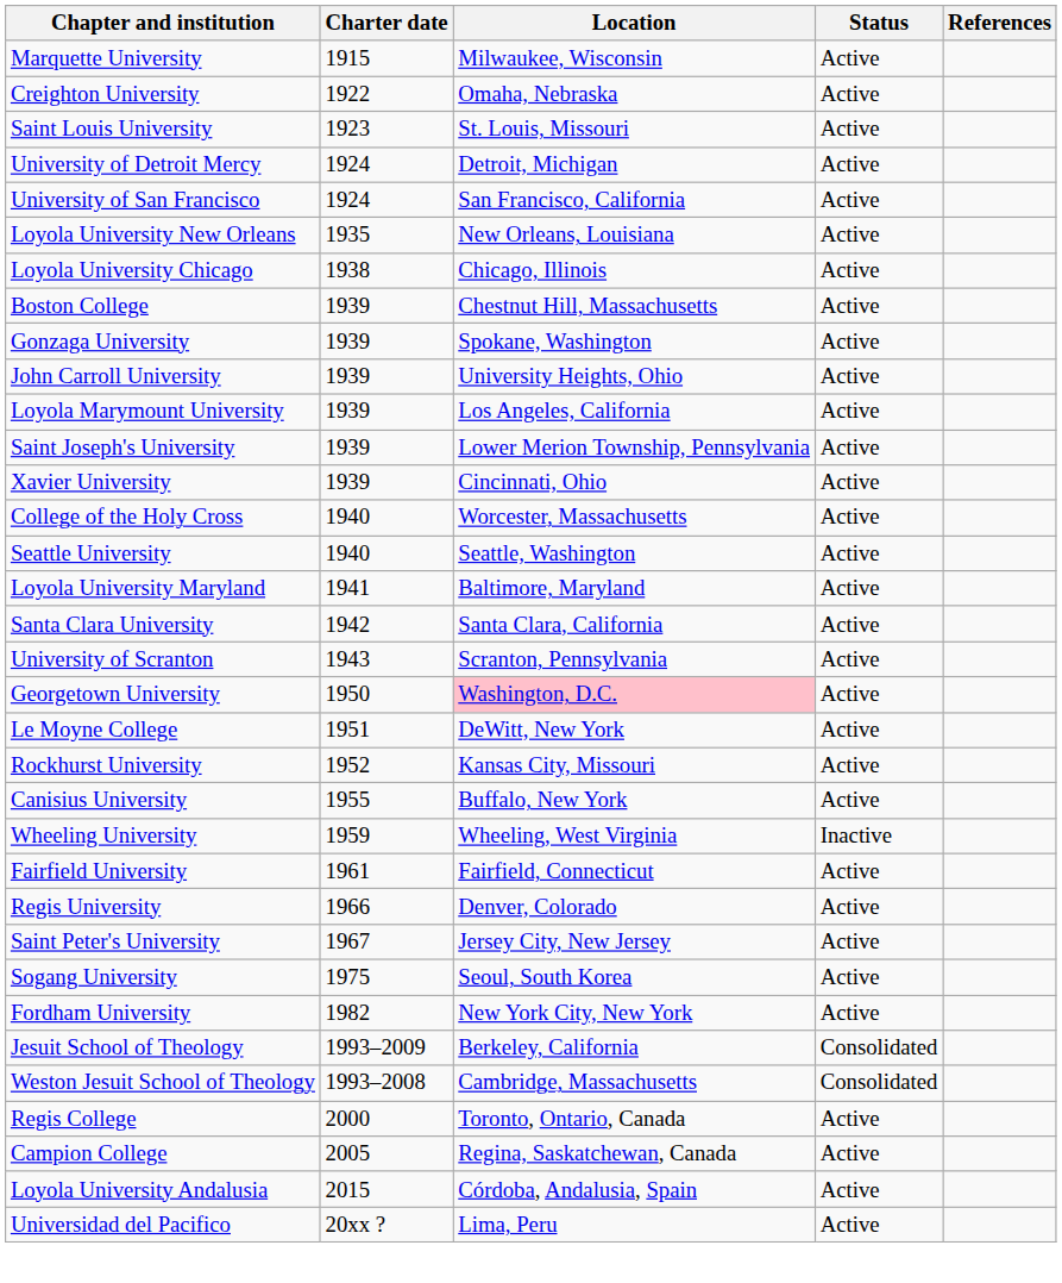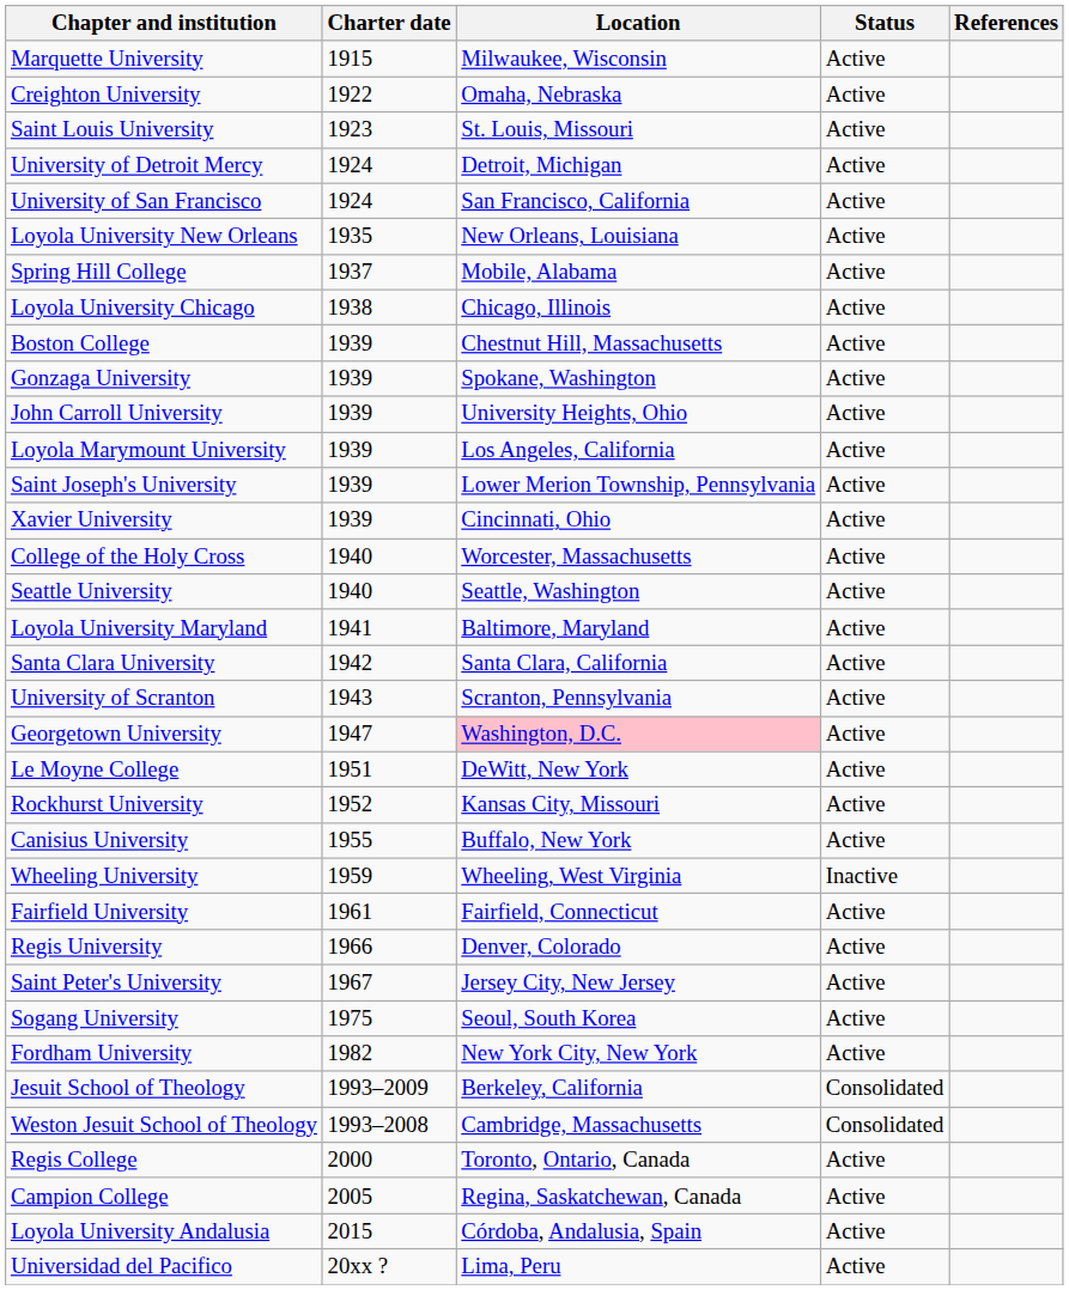+ row: Spring Hill College | 1937 | Mobile, Alabama | Active
Georgetown University | Charter date: 1950 -> 1947
